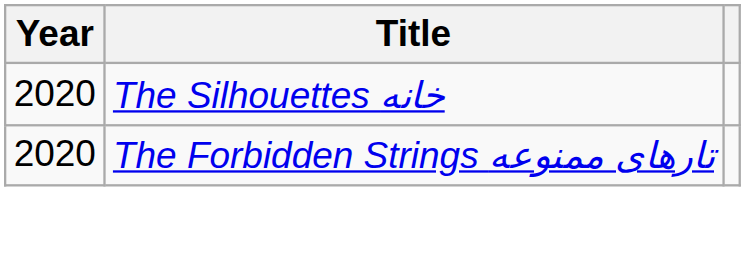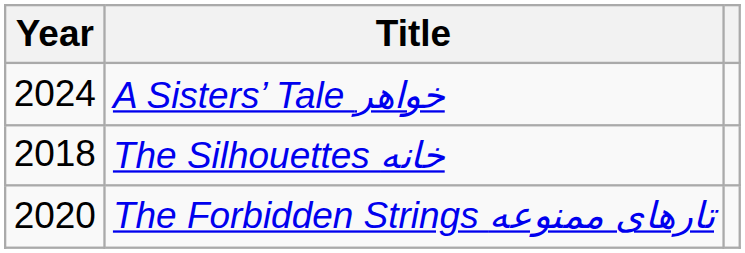+ row: 2024 | A Sisters’ Tale خواهر
The Silhouettes خانه | Year: 2020 -> 2018
